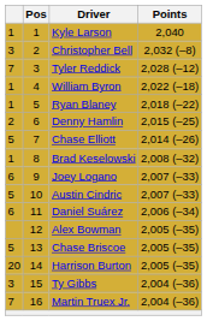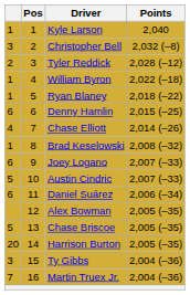Tyler Reddick | column 1: 7 -> 2
Denny Hamlin | column 1: 2 -> 6
Chase Elliott | column 1: 5 -> 4
